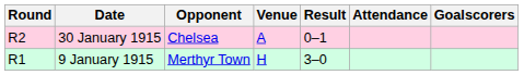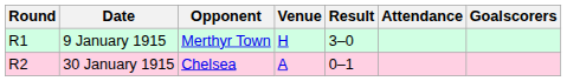rows swapped: 9 January 1915 <-> 30 January 1915
